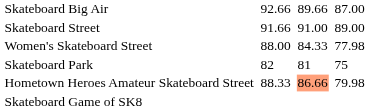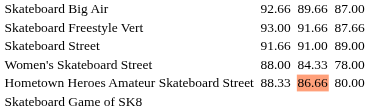+ row: Skateboard Freestyle Vert | 93.00 | 91.66 | 87.66
Women's Skateboard Street | column 7: 77.98 -> 78.00
- row: Skateboard Park | 82 | 81 | 75
Hometown Heroes Amateur Skateboard Street | column 7: 79.98 -> 80.00
